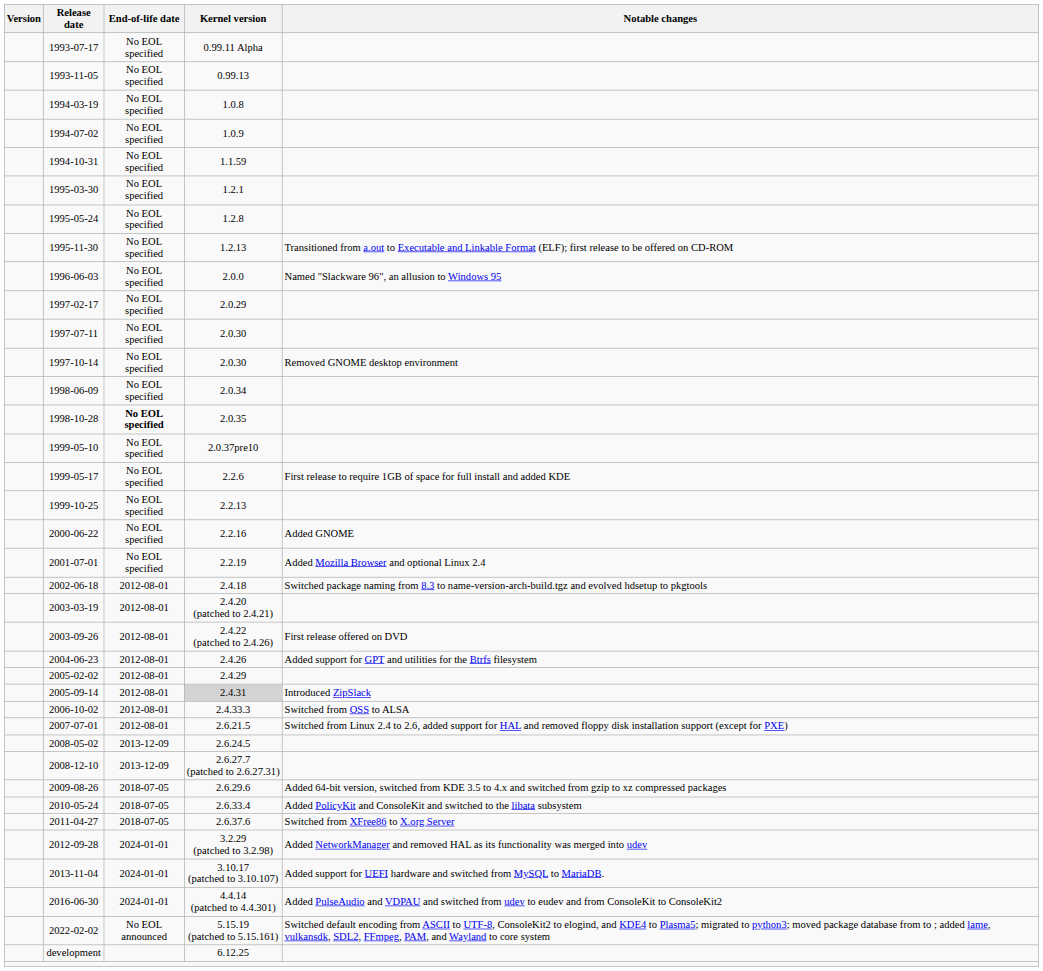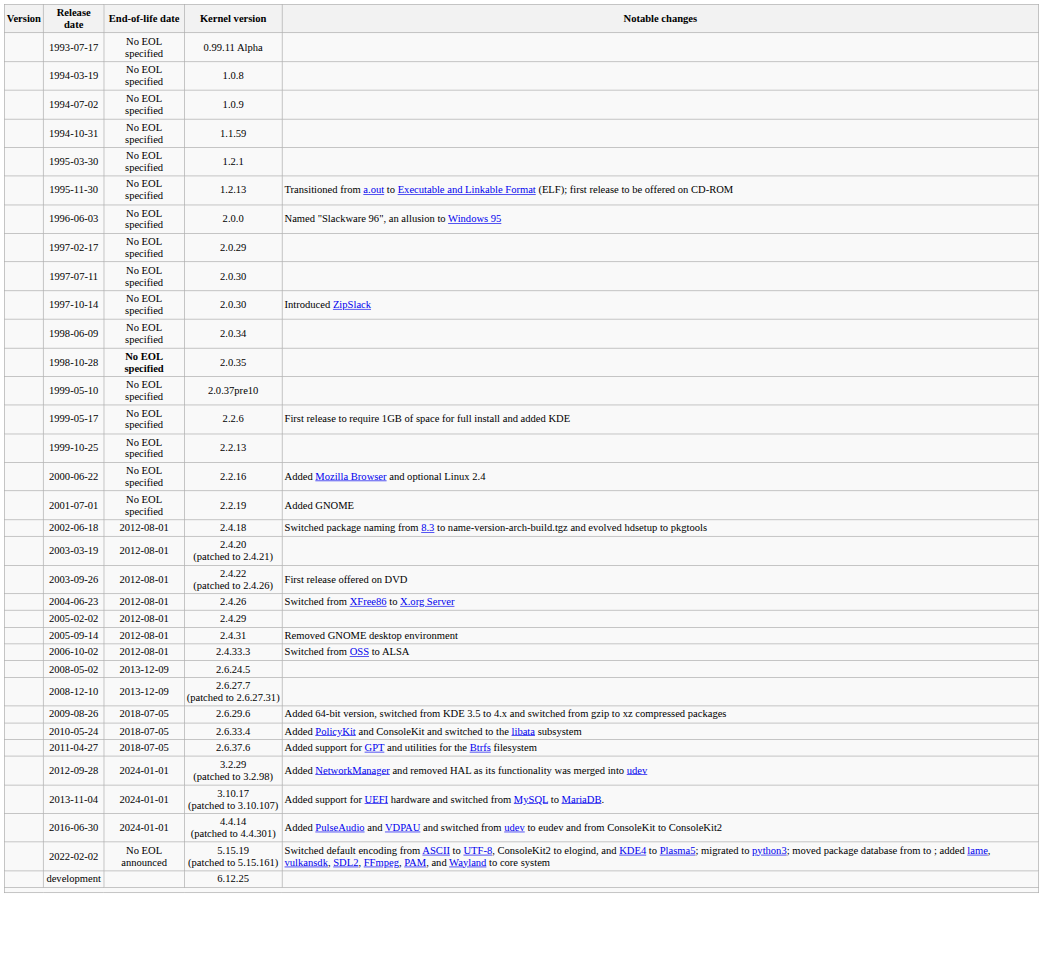- row: 1993-11-05 | No EOL specified | 0.99.13
- row: 1995-05-24 | No EOL specified | 1.2.8
1997-10-14 | Notable changes: Removed GNOME desktop environment -> Introduced ZipSlack
2000-06-22 | Notable changes: Added GNOME -> Added Mozilla Browser and optional Linux 2.4
2001-07-01 | Notable changes: Added Mozilla Browser and optional Linux 2.4 -> Added GNOME
2004-06-23 | Notable changes: Added support for GPT and utilities for the Btrfs filesystem -> Switched from XFree86 to X.org Server
2005-09-14 | Kernel version: lightgrey background -> no background
2005-09-14 | Notable changes: Introduced ZipSlack -> Removed GNOME desktop environment
- row: 2007-07-01 | 2012-08-01 | 2.6.21.5 | Switched from Linux 2.4 to 2.6, added support for HAL and removed floppy disk installation support (except for PXE)
2011-04-27 | Notable changes: Switched from XFree86 to X.org Server -> Added support for GPT and utilities for the Btrfs filesystem
